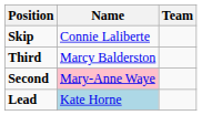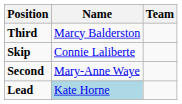rows swapped: Skip <-> Third
Second | Name: pink background -> no background
